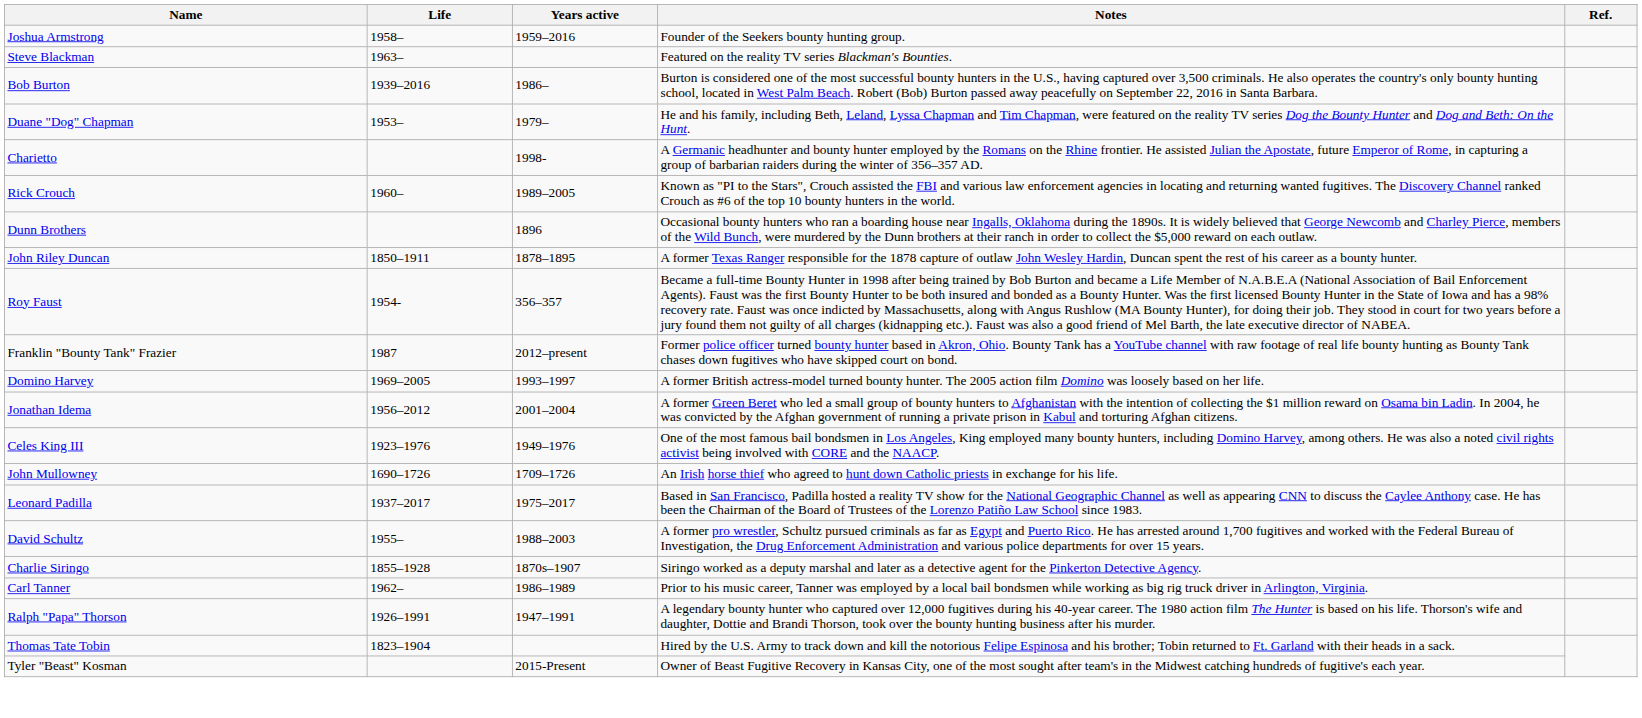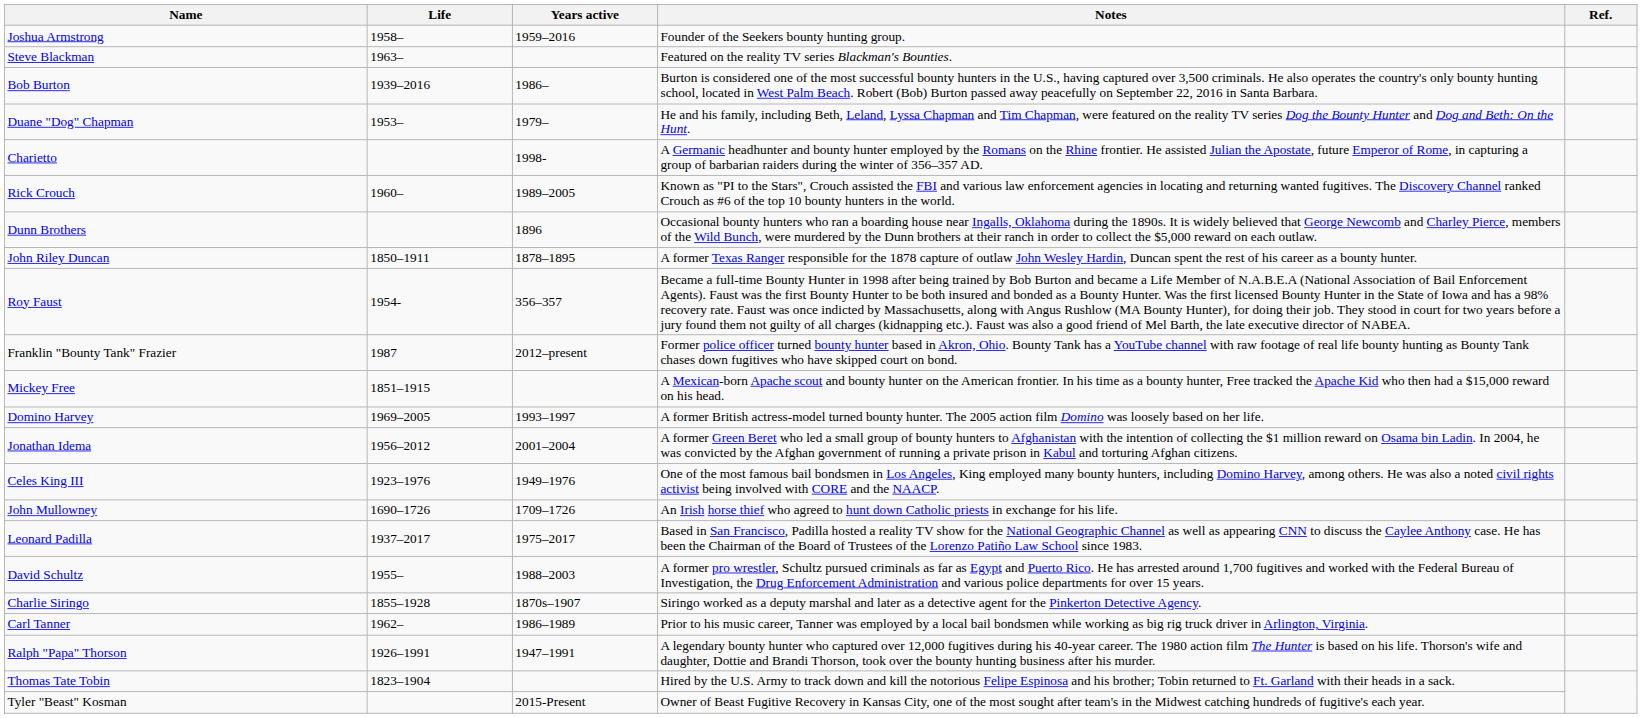+ row: Mickey Free | 1851–1915 | A Mexican-born Apache scout and bounty hunter on the American frontier. In his time as a bounty hunter, Free tracked the Apache Kid who then had a $15,000 reward on his head.
